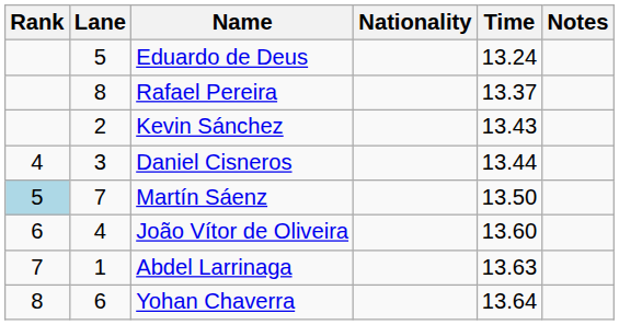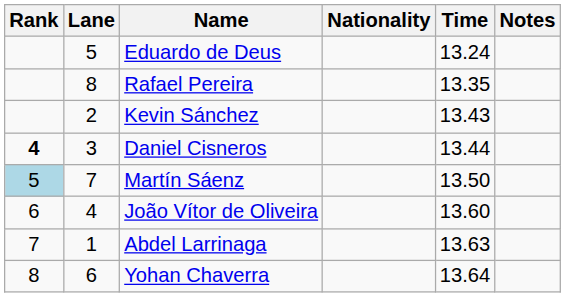Rafael Pereira | Time: 13.37 -> 13.35
Daniel Cisneros | Rank: normal -> bold
